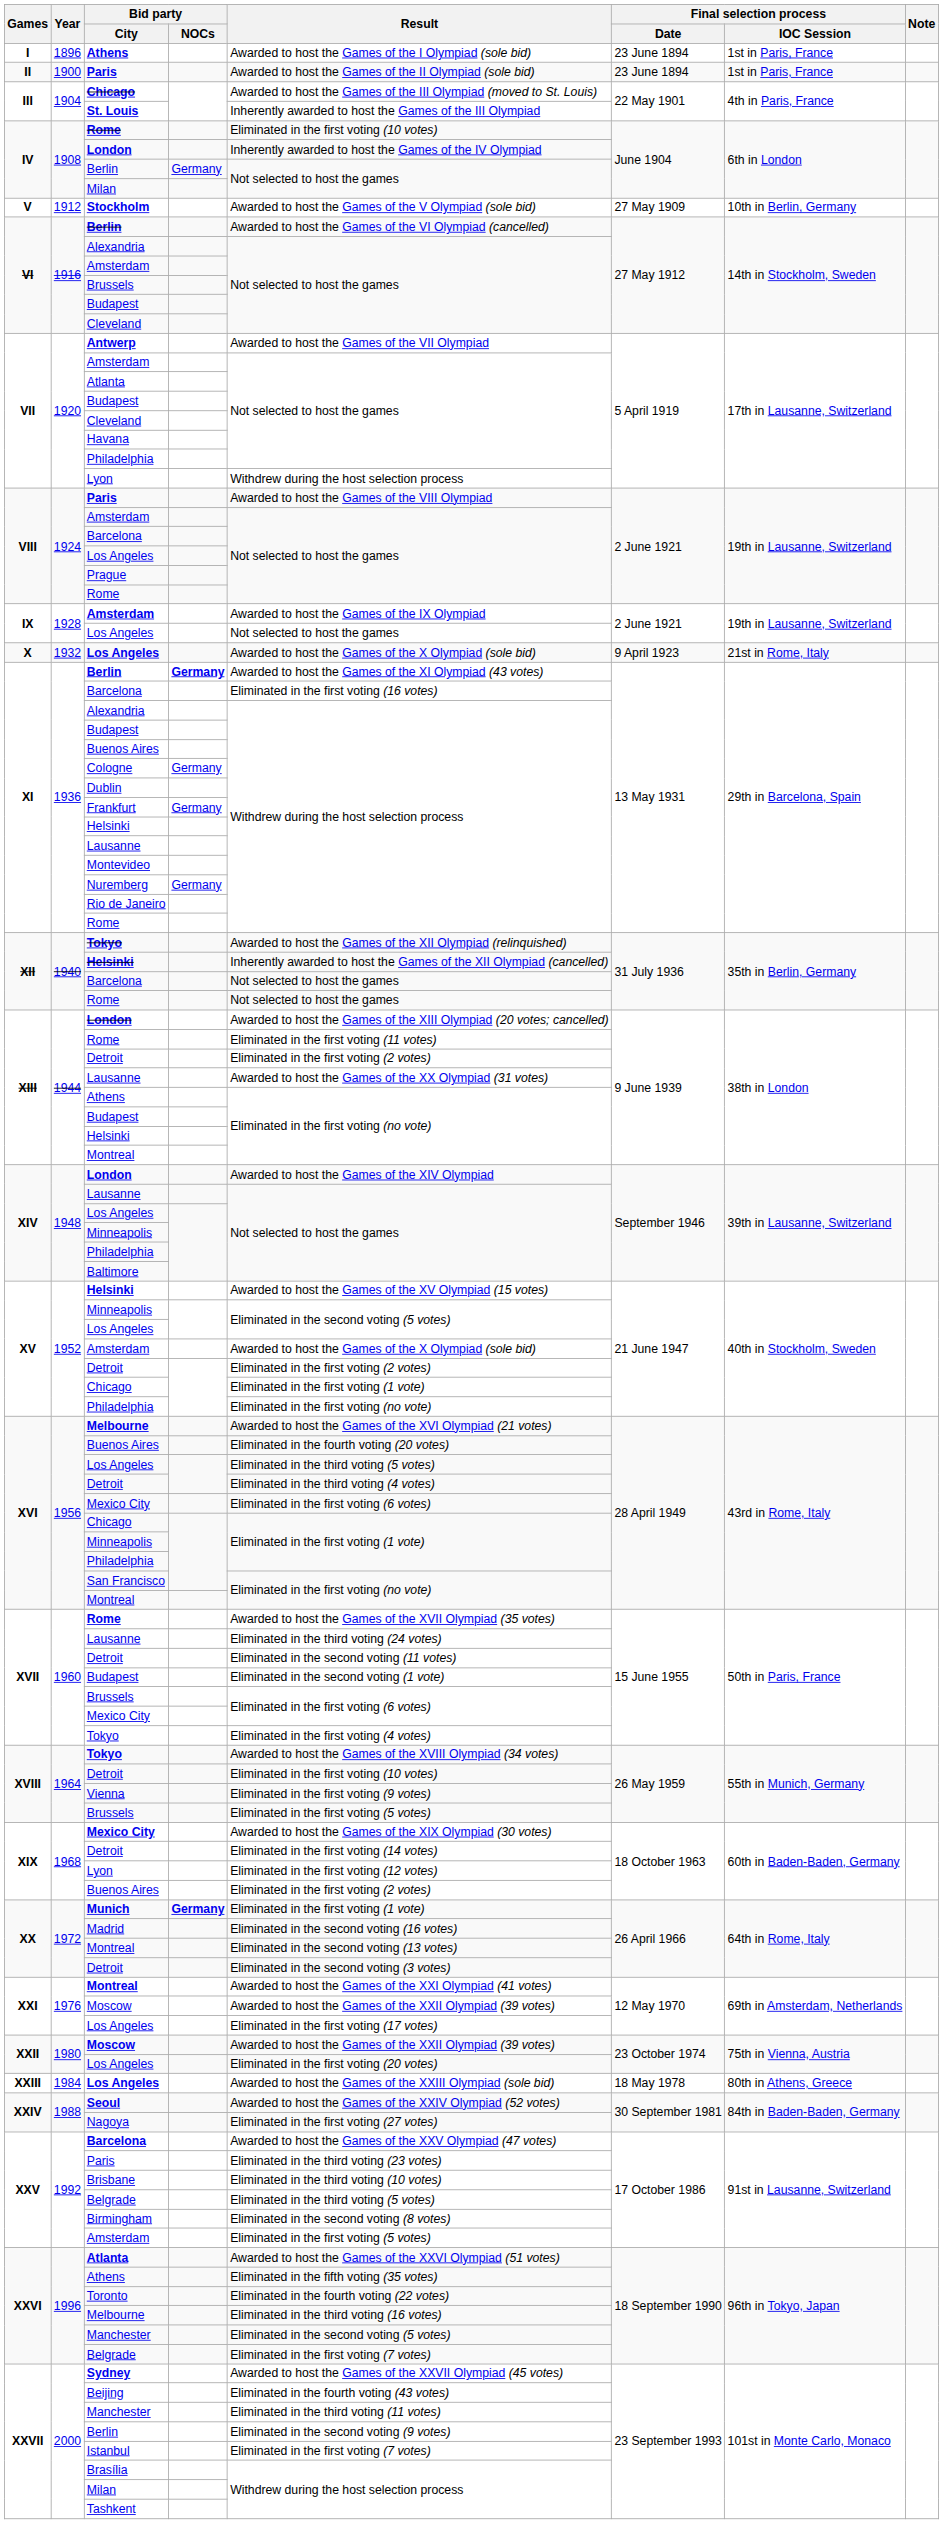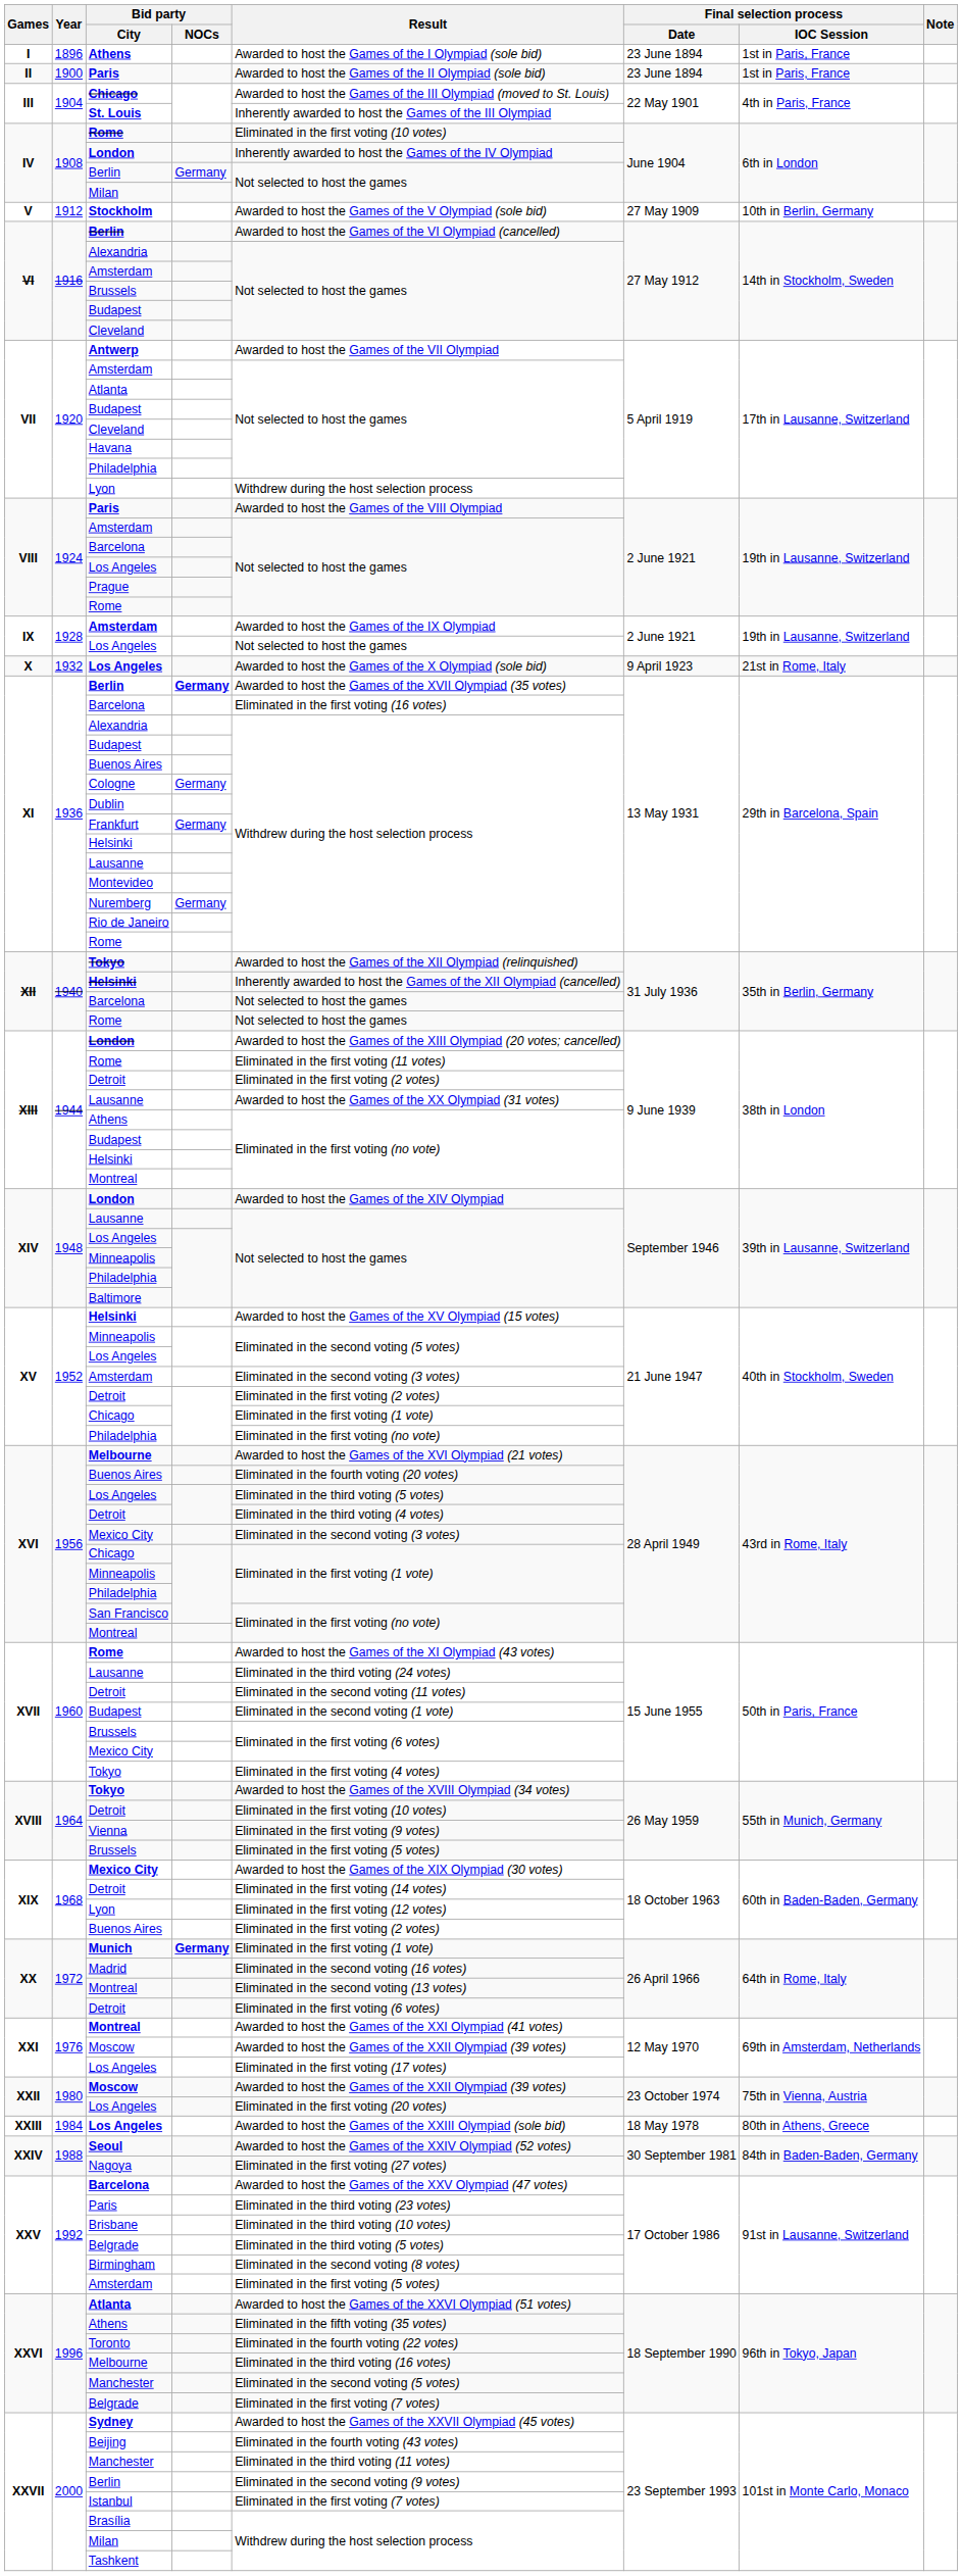XI / Berlin | Result: Awarded to host the Games of the XI Olympiad (43 votes) -> Awarded to host the Games of the XVII Olympiad (35 votes)
XV / Amsterdam | Result: Awarded to host the Games of the X Olympiad (sole bid) -> Eliminated in the second voting (3 votes)
XVI / Mexico City | Result: Eliminated in the first voting (6 votes) -> Eliminated in the second voting (3 votes)
XVII / Rome | Result: Awarded to host the Games of the XVII Olympiad (35 votes) -> Awarded to host the Games of the XI Olympiad (43 votes)
XX / Detroit | Result: Eliminated in the second voting (3 votes) -> Eliminated in the first voting (6 votes)
